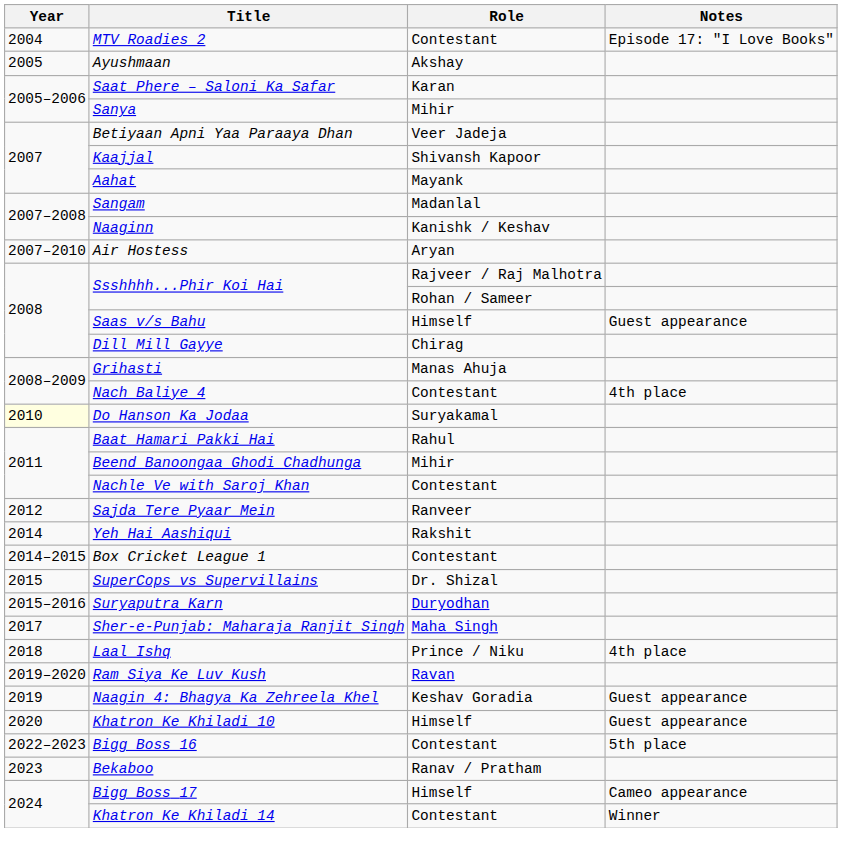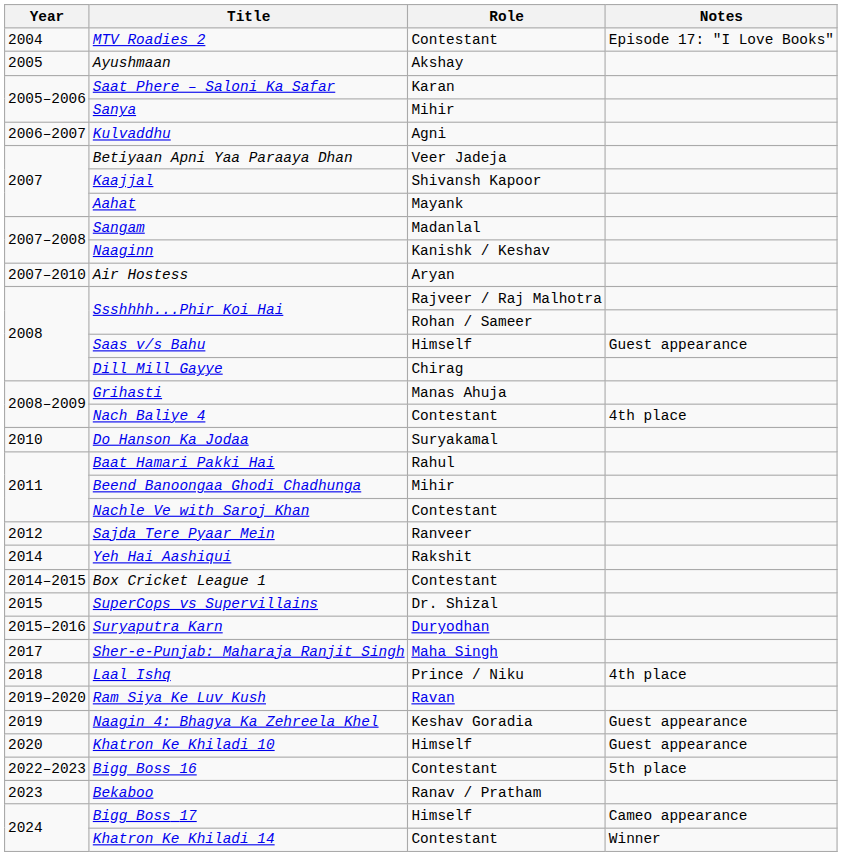+ row: 2006–2007 | Kulvaddhu | Agni
Do Hanson Ka Jodaa | Year: lightyellow background -> no background
